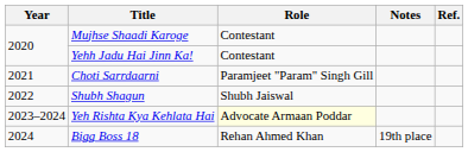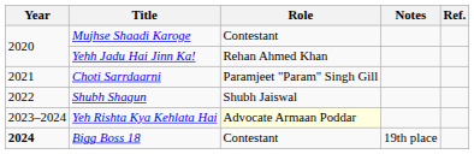Yehh Jadu Hai Jinn Ka! | Role: Contestant -> Rehan Ahmed Khan
Bigg Boss 18 | Year: normal -> bold
Bigg Boss 18 | Role: Rehan Ahmed Khan -> Contestant
